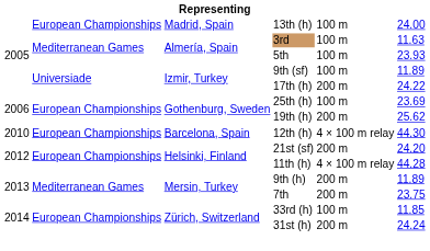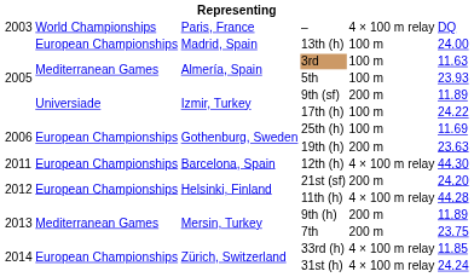+ row: 2003 | World Championships | Paris, France | – | 4 × 100 m relay | DQ
9th (sf) | column 5: 100 m -> 200 m
17th (h) | column 5: 200 m -> 100 m
25th (h) | column 6: 23.69 -> 11.69
19th (h) | column 6: 25.62 -> 23.63
12th (h) | column 1: 2010 -> 2011
33rd (h) | column 5: 100 m -> 4 × 100 m relay
31st (h) | column 5: 200 m -> 4 × 100 m relay
